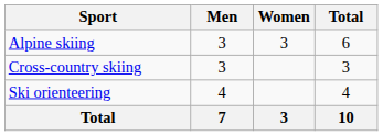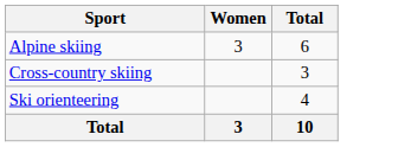- column: Men | 3 | 3 | 4 | 7
